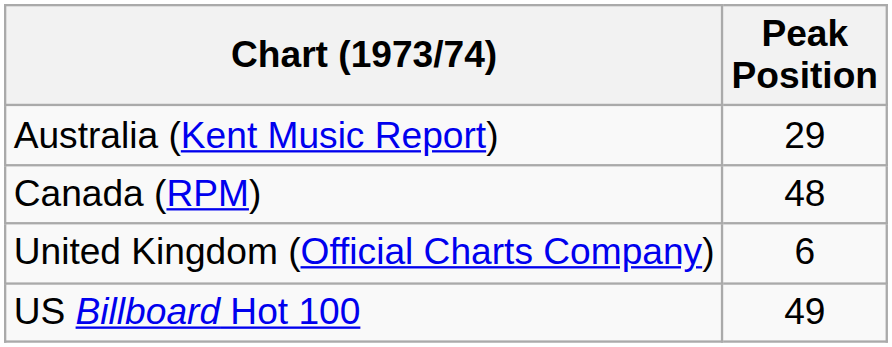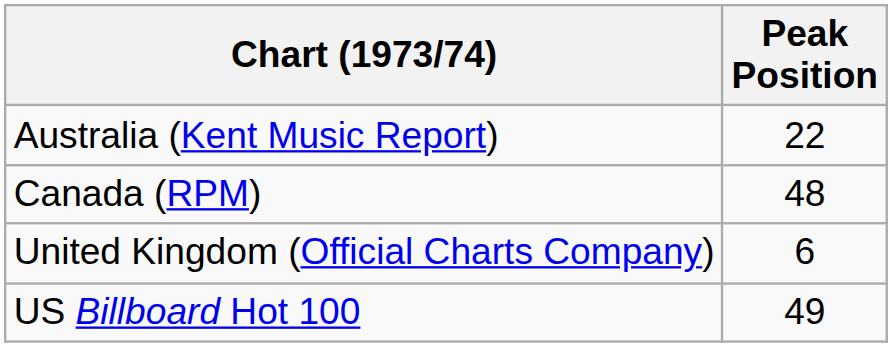Australia (Kent Music Report) | Peak Position: 29 -> 22
